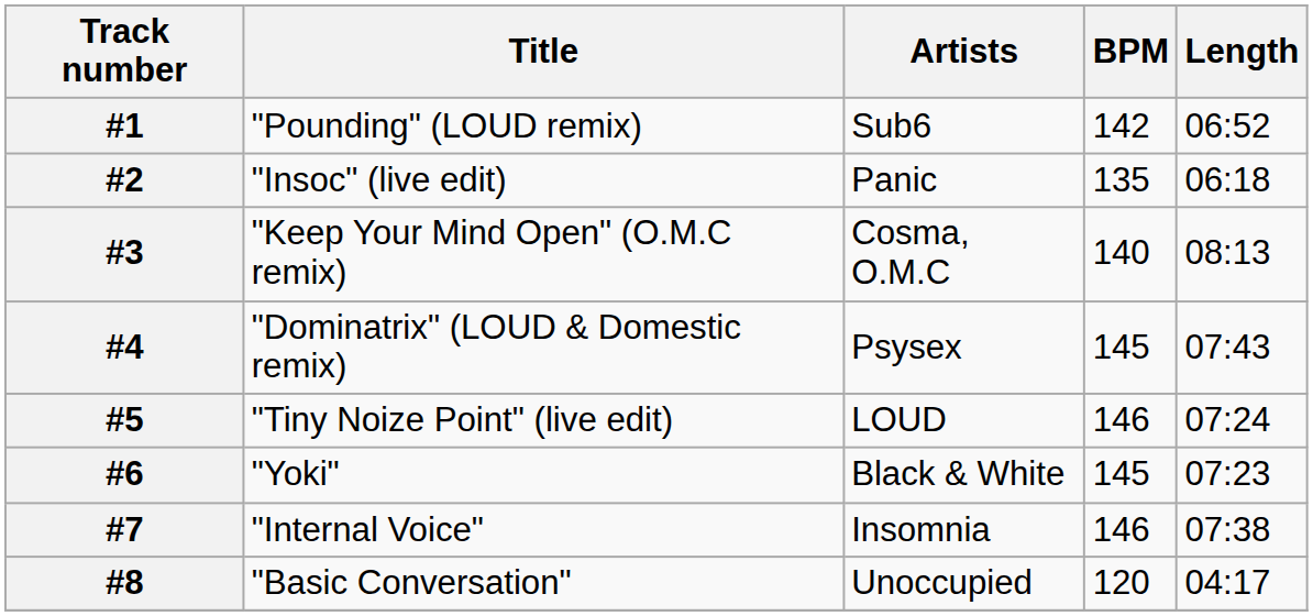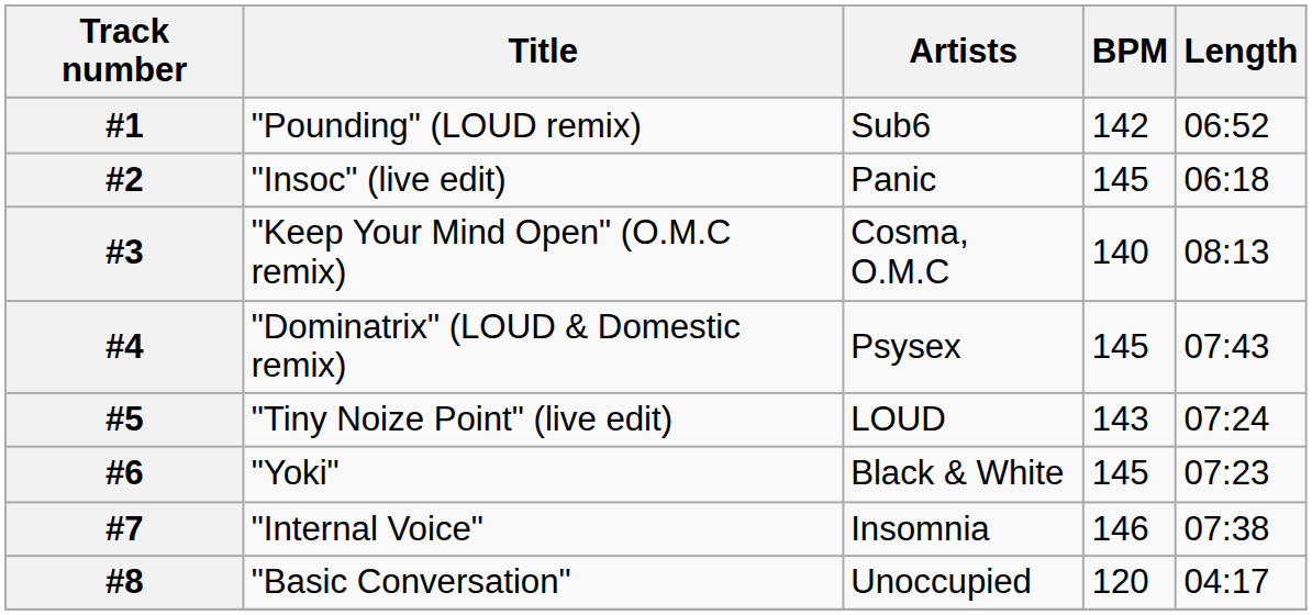#2 | BPM: 135 -> 145
#5 | BPM: 146 -> 143
